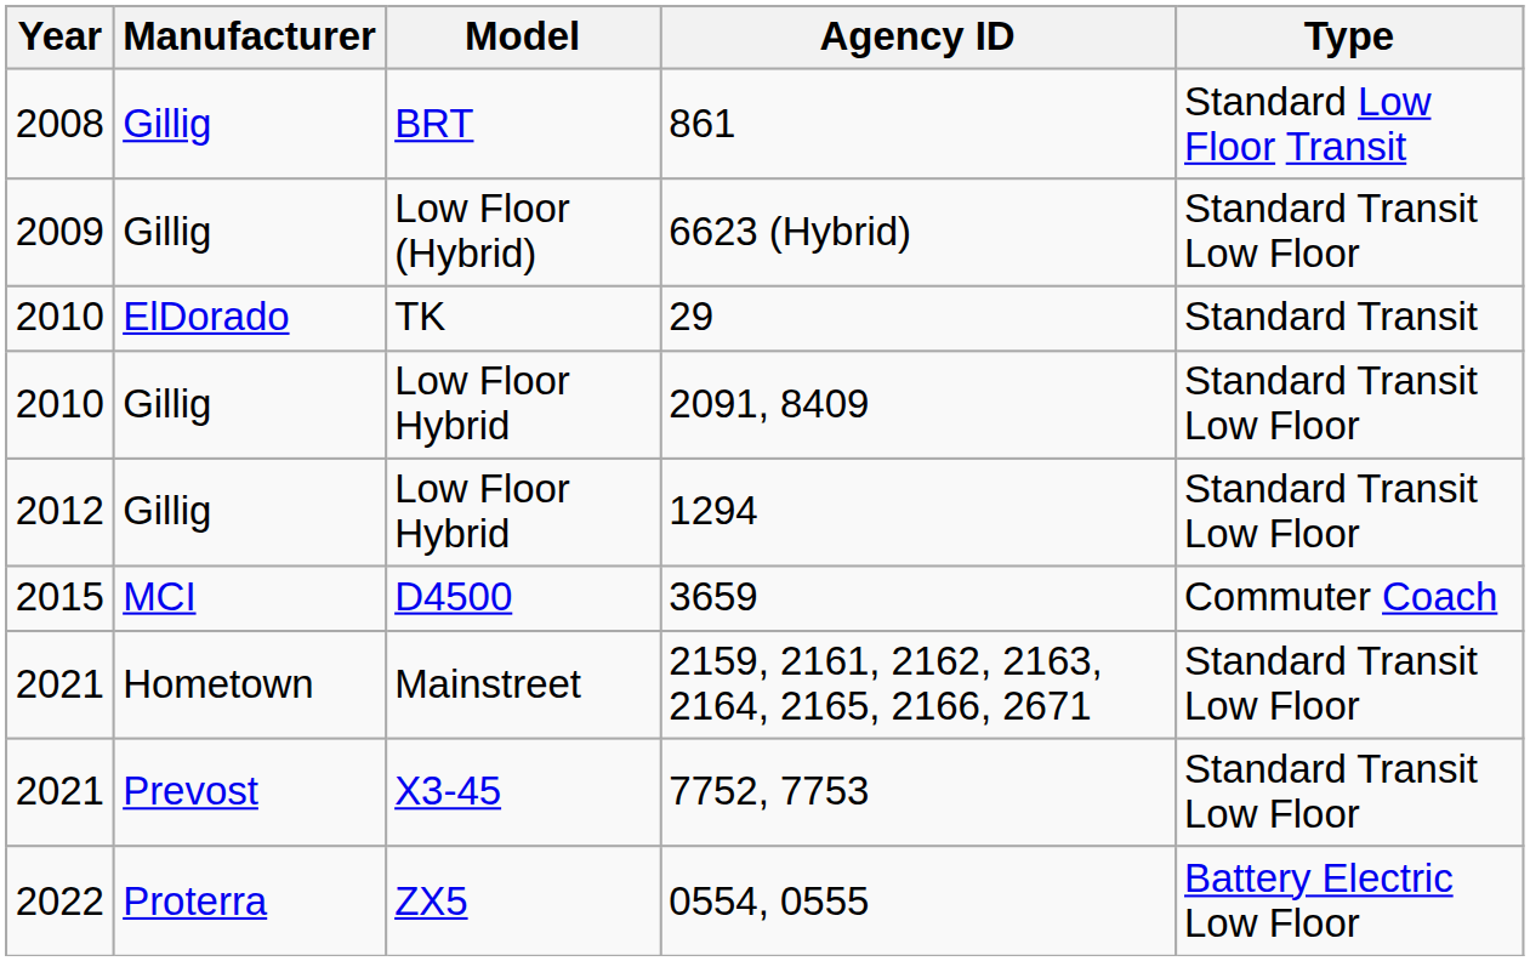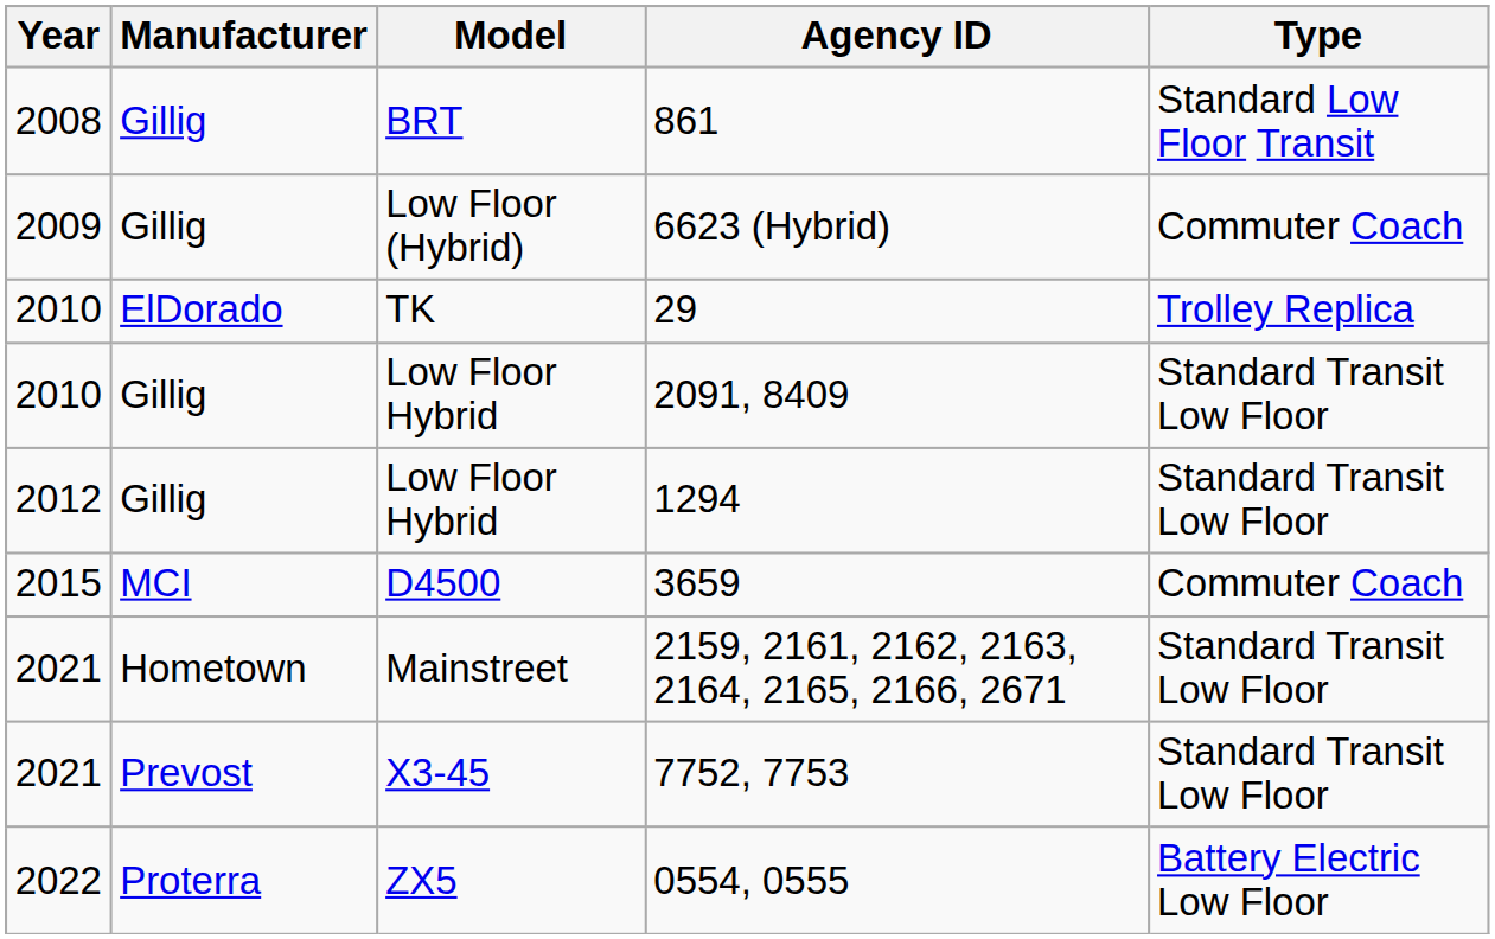6623 (Hybrid) | Type: Standard Transit Low Floor -> Commuter Coach
29 | Type: Standard Transit -> Trolley Replica
